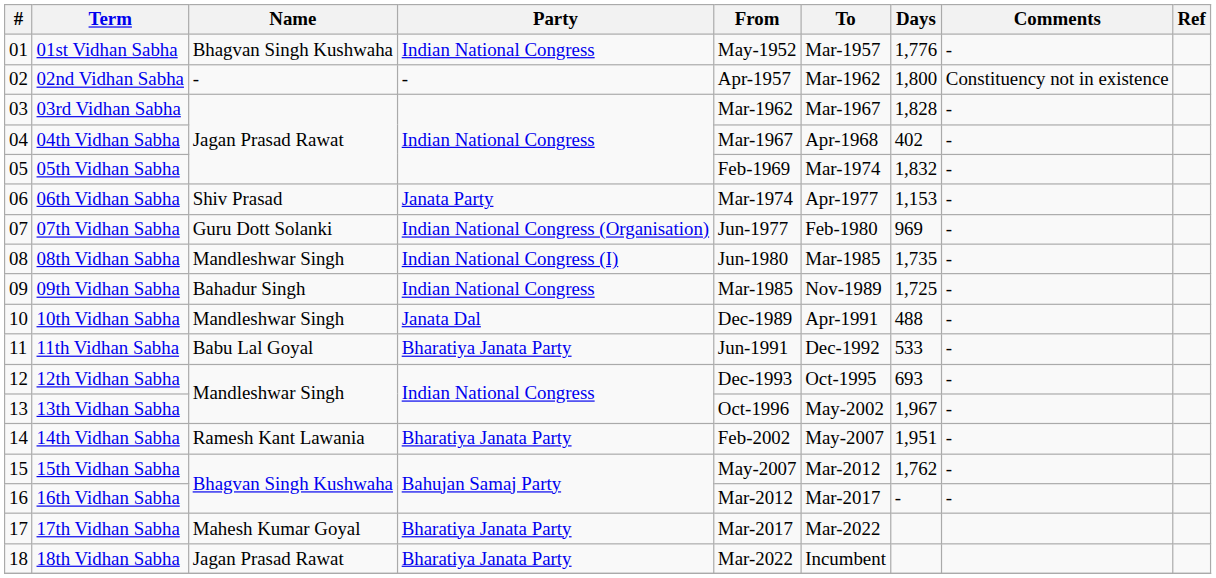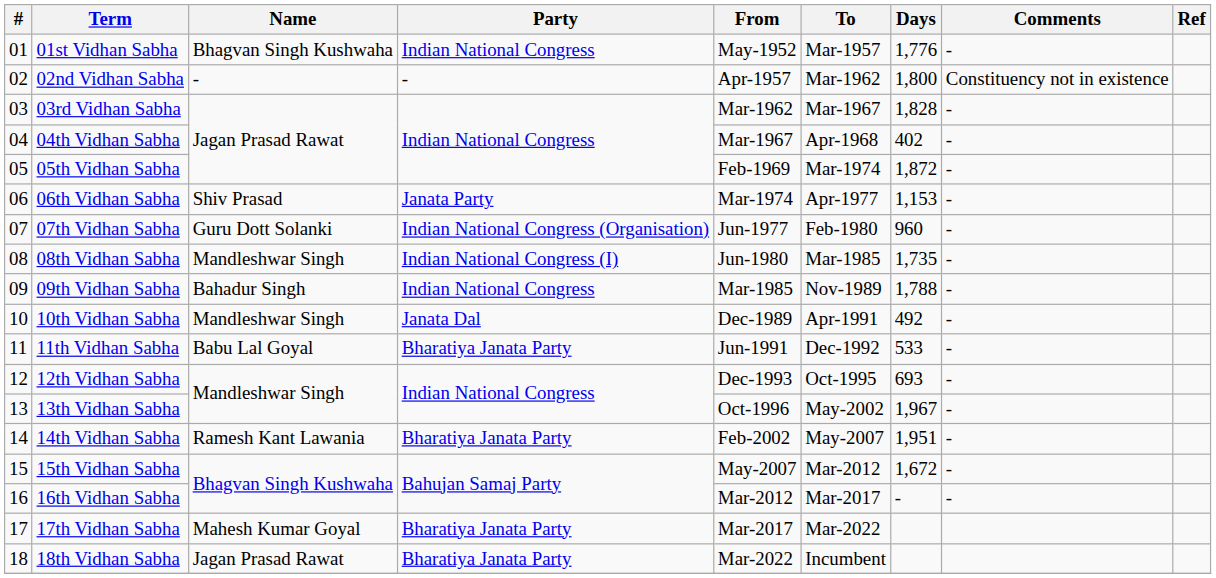05th Vidhan Sabha | Days: 1,832 -> 1,872
07th Vidhan Sabha | Days: 969 -> 960
09th Vidhan Sabha | Days: 1,725 -> 1,788
10th Vidhan Sabha | Days: 488 -> 492
15th Vidhan Sabha | Days: 1,762 -> 1,672
